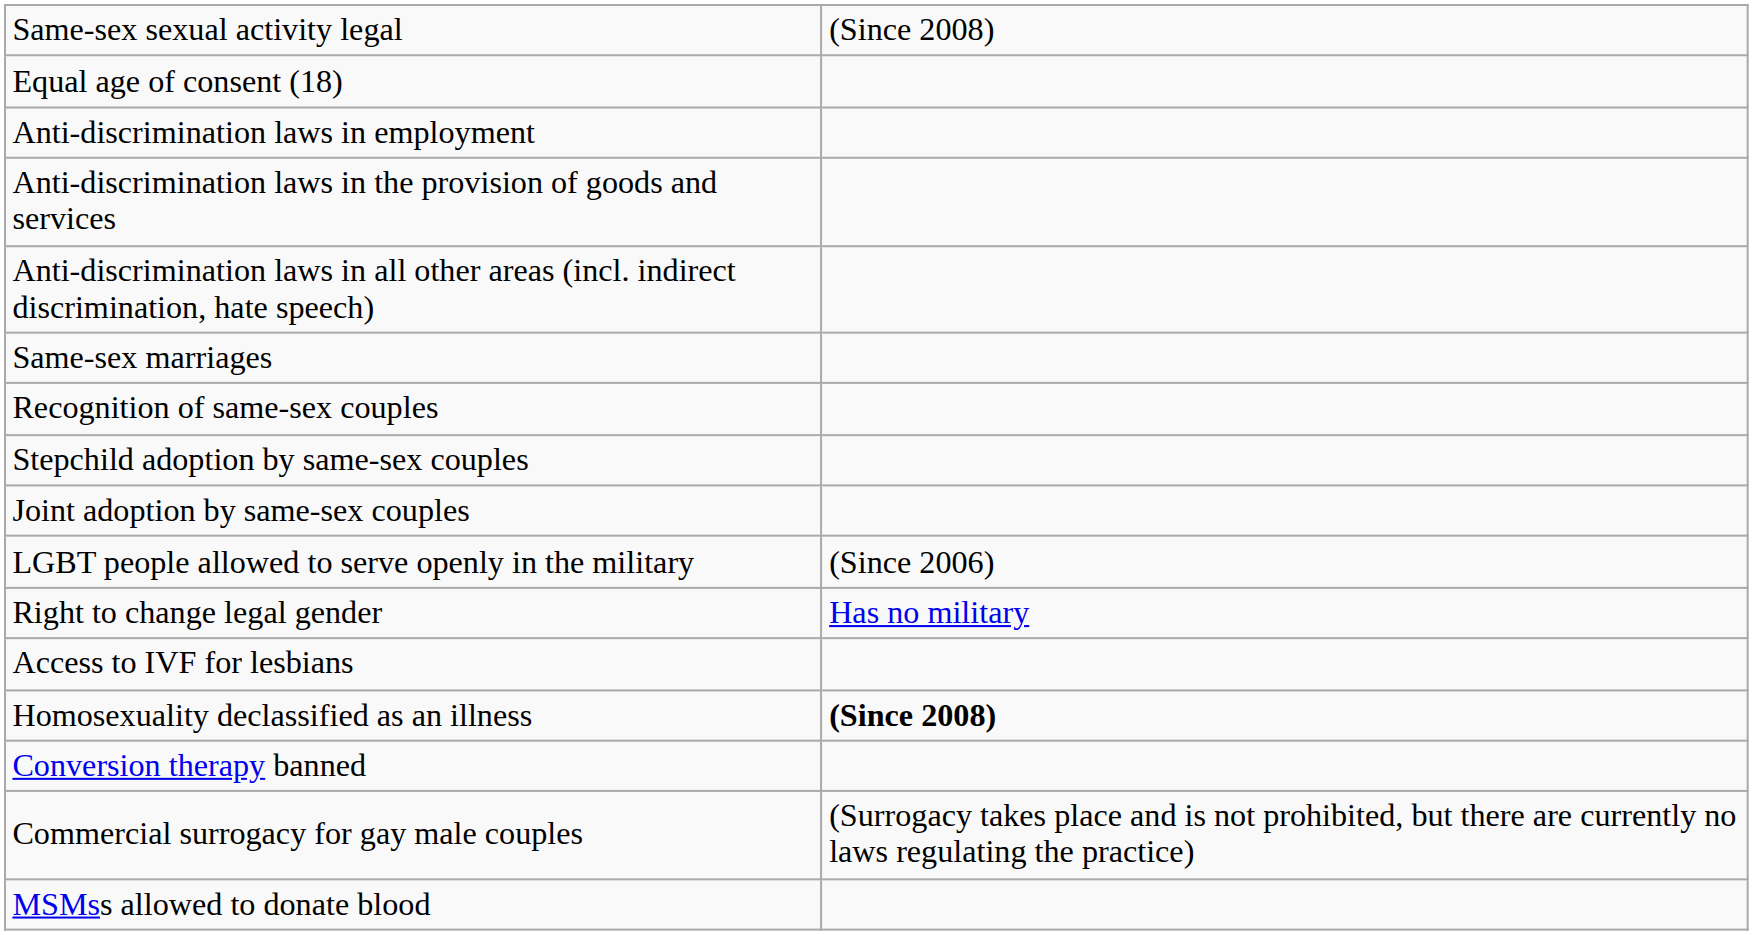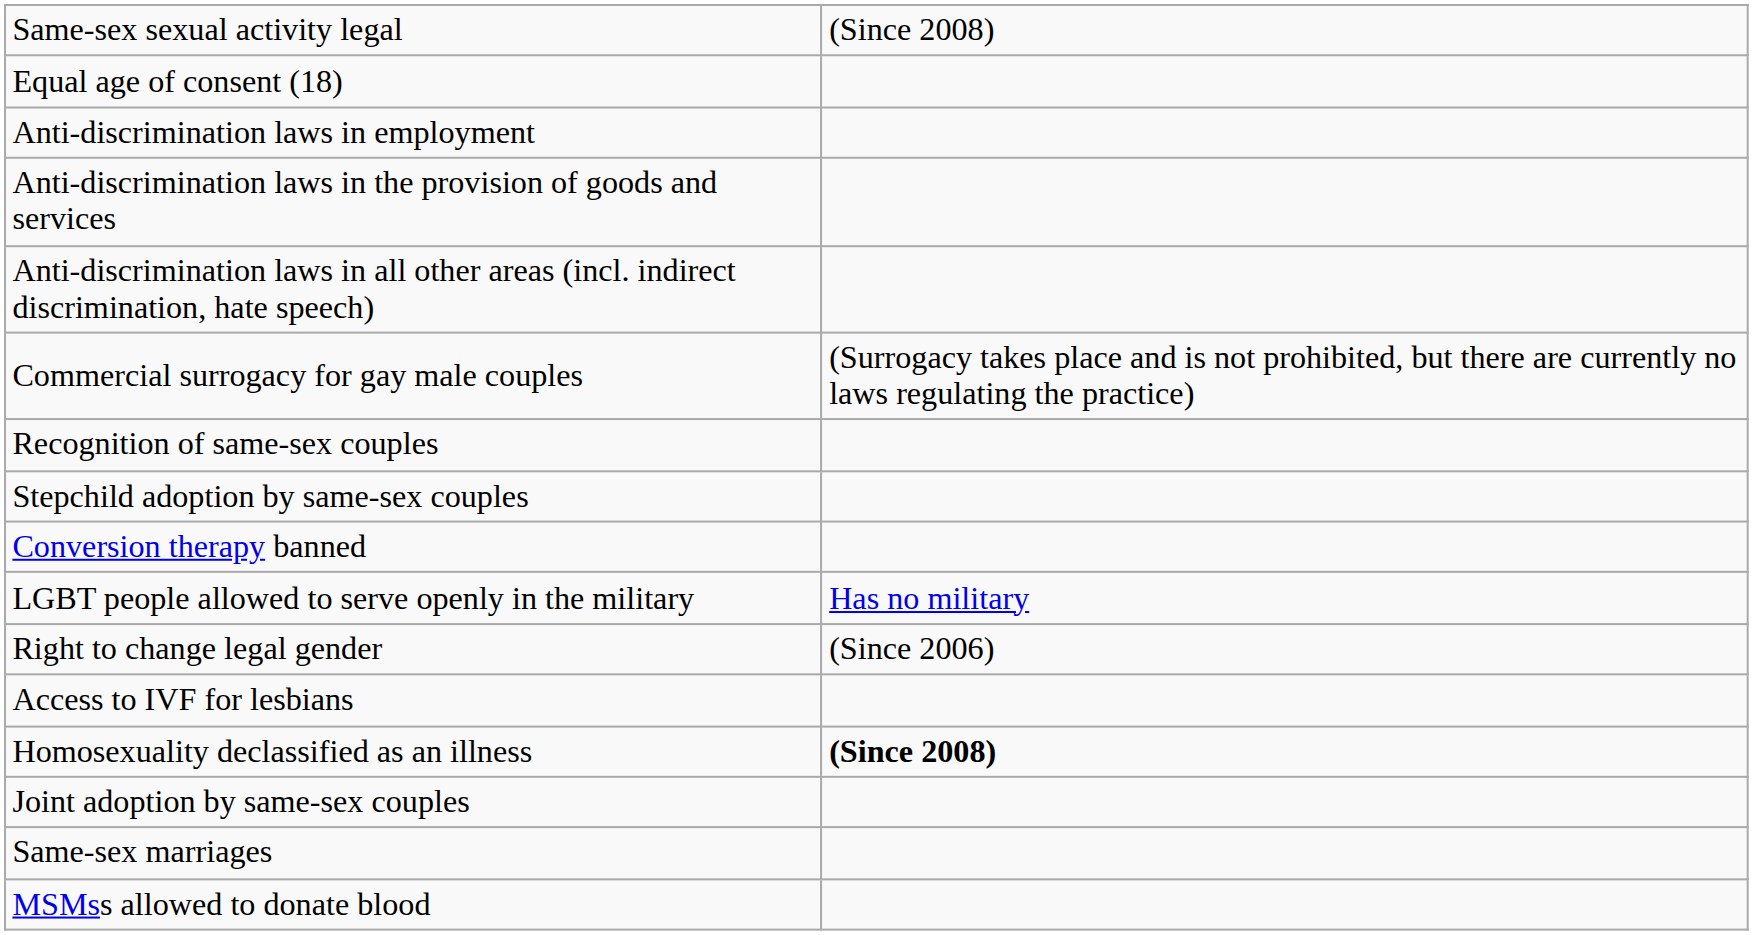rows swapped: Same-sex marriages <-> Commercial surrogacy for gay male couples
rows swapped: Joint adoption by same-sex couples <-> Conversion therapy banned
LGBT people allowed to serve openly in the military | column 2: (Since 2006) -> Has no military
Right to change legal gender | column 2: Has no military -> (Since 2006)
